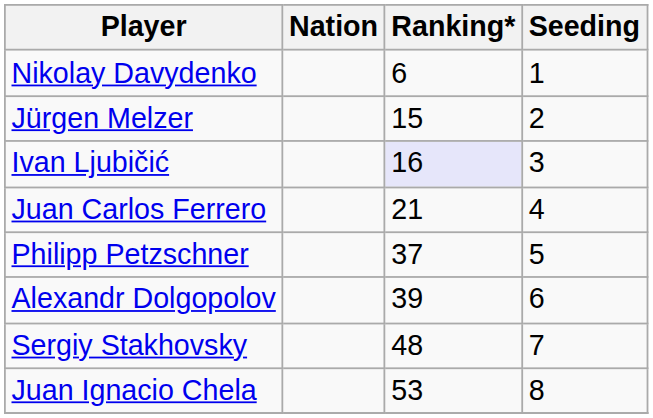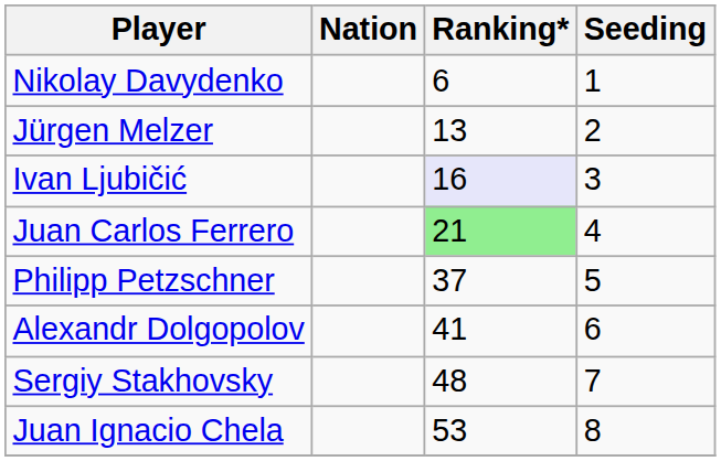Jürgen Melzer | Ranking*: 15 -> 13
Juan Carlos Ferrero | Ranking*: no background -> lightgreen background
Alexandr Dolgopolov | Ranking*: 39 -> 41
